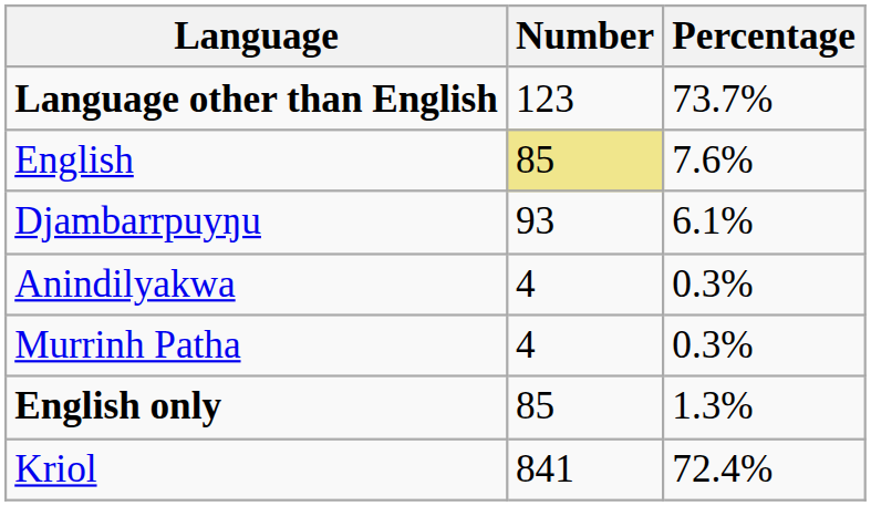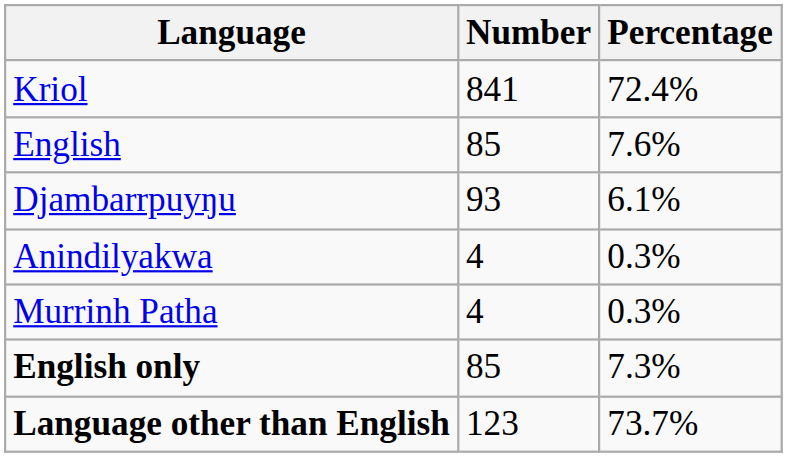rows swapped: Kriol <-> Language other than English
English | Number: khaki background -> no background
English only | Percentage: 1.3% -> 7.3%
